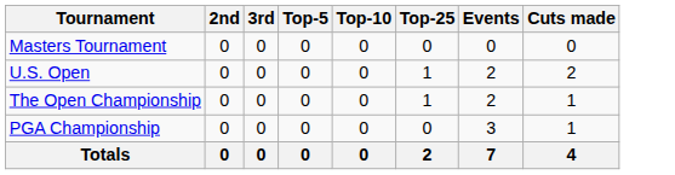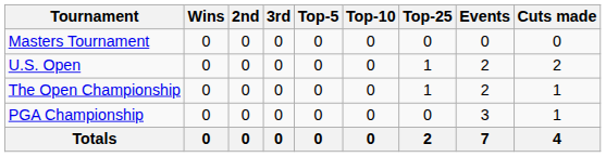+ column: Wins | 0 | 0 | 0 | 0 | 0
